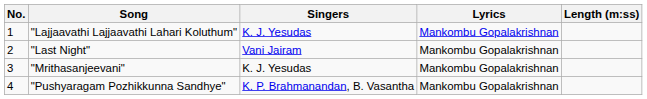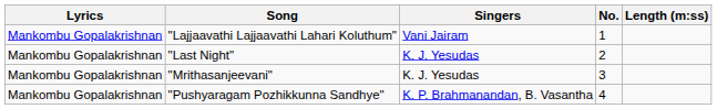columns swapped: No. <-> Lyrics
"Lajjaavathi Lajjaavathi Lahari Koluthum" | Singers: K. J. Yesudas -> Vani Jairam
"Last Night" | Singers: Vani Jairam -> K. J. Yesudas
